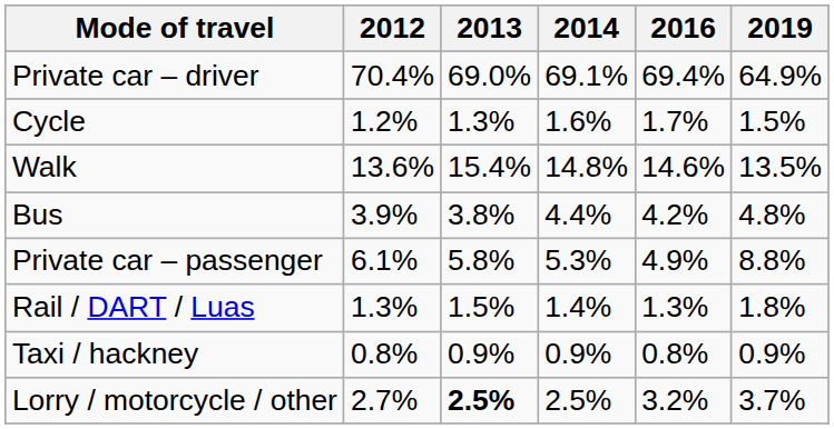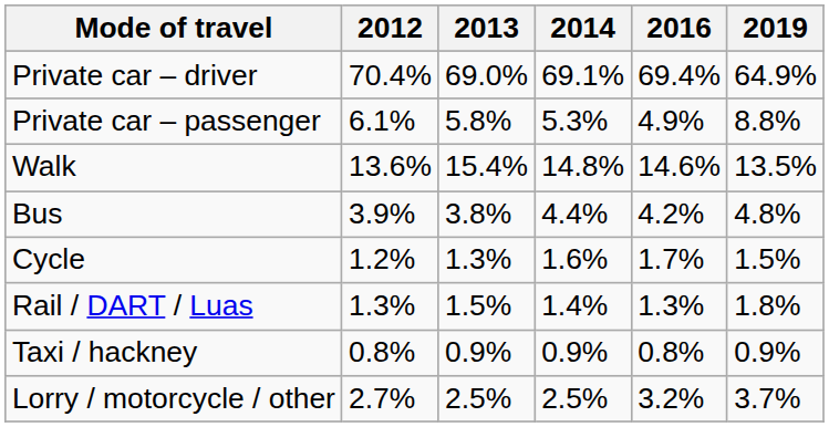rows swapped: Private car – passenger <-> Cycle
Lorry / motorcycle / other | 2013: bold -> normal
